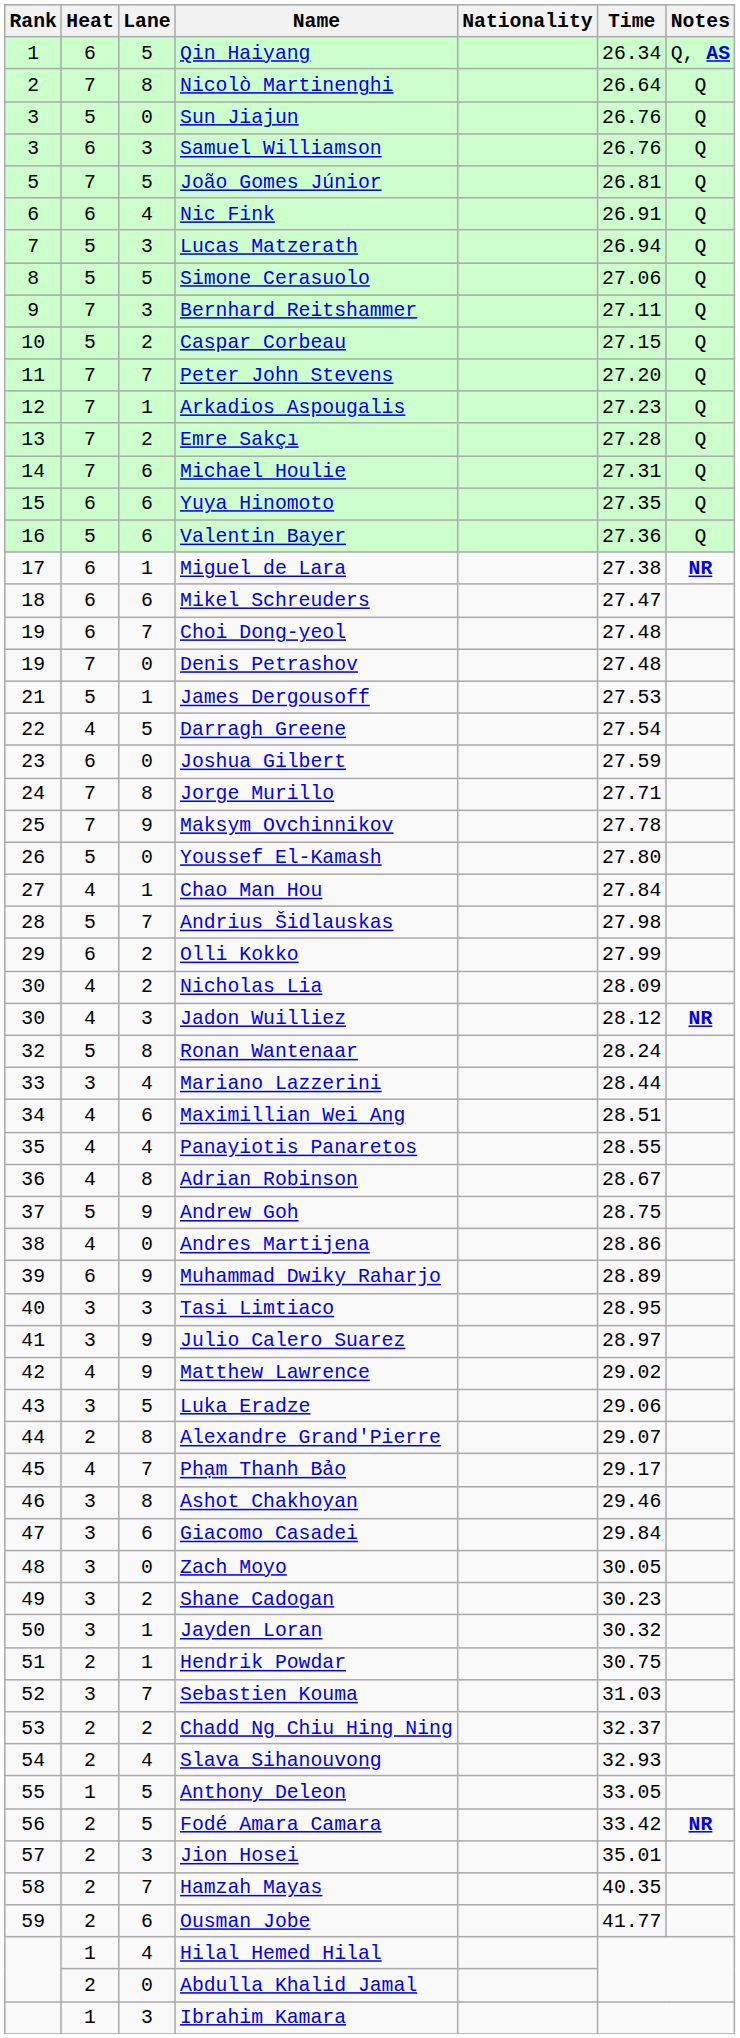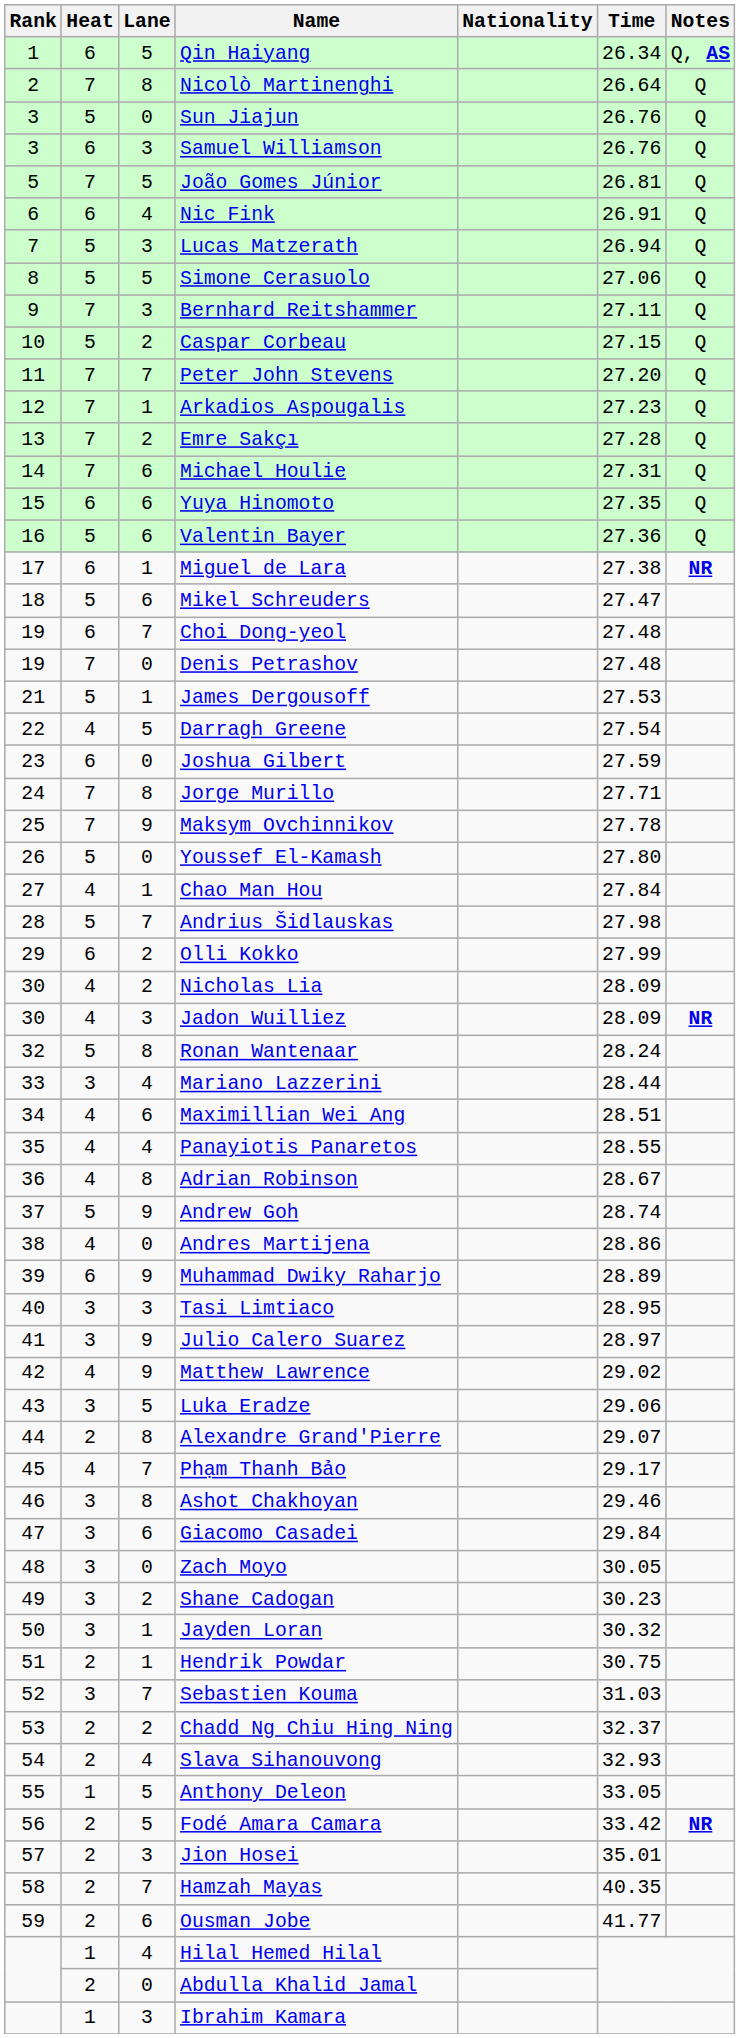Mikel Schreuders | Heat: 6 -> 5
Jadon Wuilliez | Time: 28.12 -> 28.09
Andrew Goh | Time: 28.75 -> 28.74
